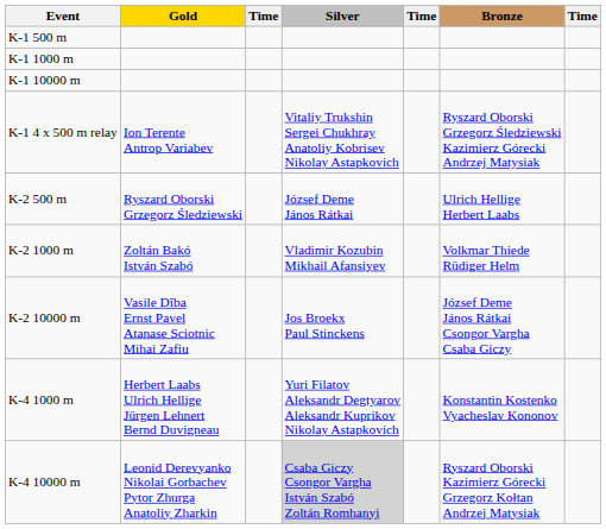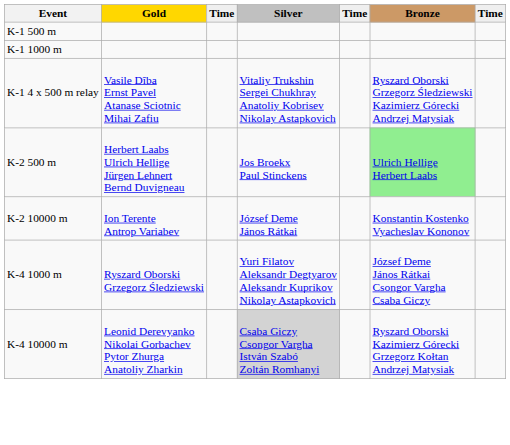- row: K-1 10000 m
K-1 4 x 500 m relay | Gold: Ion Terente Antrop Variabev -> Vasile Dîba Ernst Pavel Atanase Sciotnic Mihai Zafiu
K-2 500 m | Gold: Ryszard Oborski Grzegorz Śledziewski -> Herbert Laabs Ulrich Hellige Jürgen Lehnert Bernd Duvigneau
K-2 500 m | Silver: József Deme János Rátkai -> Jos Broekx Paul Stinckens
K-2 500 m | Bronze: no background -> lightgreen background
- row: K-2 1000 m | Zoltán Bakó István Szabó | Vladimir Kozubin Mikhail Afansiyev | Volkmar Thiede Rüdiger Helm
K-2 10000 m | Gold: Vasile Dîba Ernst Pavel Atanase Sciotnic Mihai Zafiu -> Ion Terente Antrop Variabev
K-2 10000 m | Silver: Jos Broekx Paul Stinckens -> József Deme János Rátkai
K-2 10000 m | Bronze: József Deme János Rátkai Csongor Vargha Csaba Giczy -> Konstantin Kostenko Vyacheslav Kononov
K-4 1000 m | Gold: Herbert Laabs Ulrich Hellige Jürgen Lehnert Bernd Duvigneau -> Ryszard Oborski Grzegorz Śledziewski
K-4 1000 m | Bronze: Konstantin Kostenko Vyacheslav Kononov -> József Deme János Rátkai Csongor Vargha Csaba Giczy
